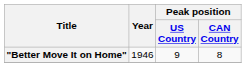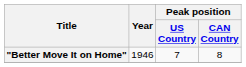"Better Move It on Home" | Peak position / US Country: 9 -> 7
